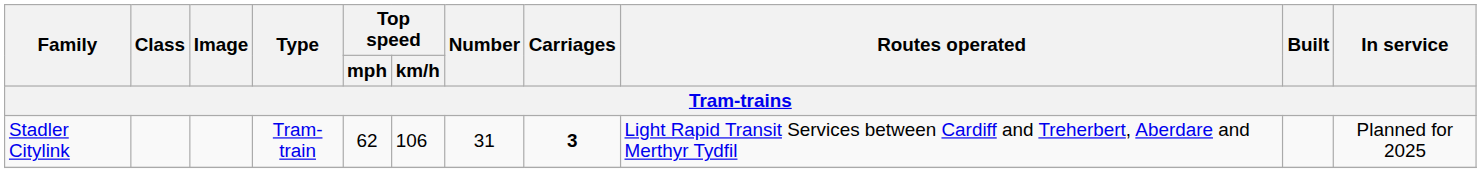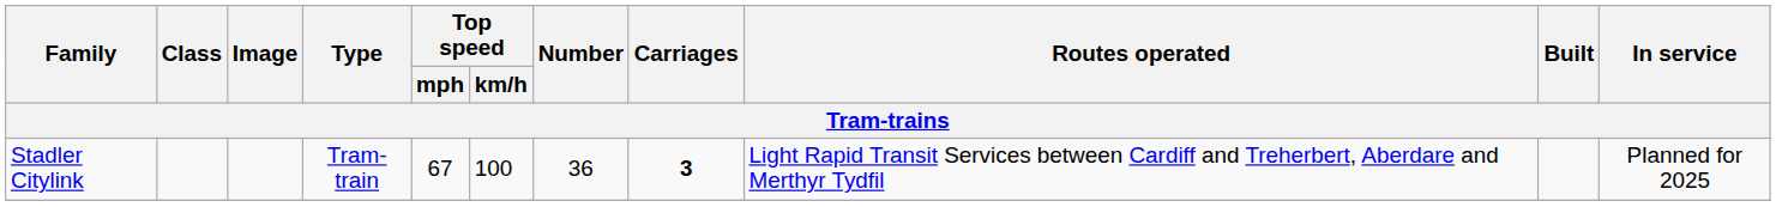Stadler Citylink | Top speed / mph: 62 -> 67
Stadler Citylink | Top speed / km/h: 106 -> 100
Stadler Citylink | Number: 31 -> 36
